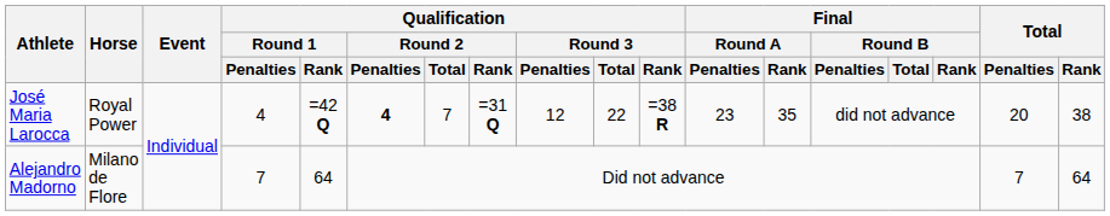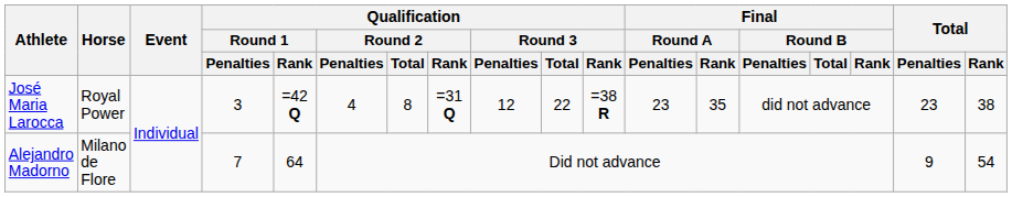José Maria Larocca | Qualification / Round 1 / Penalties: 4 -> 3
José Maria Larocca | Qualification / Round 2 / Penalties: bold -> normal
José Maria Larocca | Qualification / Round 2 / Total: 7 -> 8
José Maria Larocca | Total / Penalties: 20 -> 23
Alejandro Madorno | Total / Penalties: 7 -> 9
Alejandro Madorno | Total / Rank: 64 -> 54
